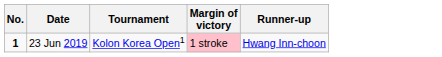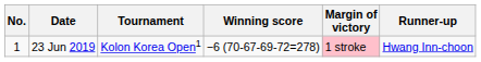+ column: Winning score | −6 (70-67-69-72=278)
23 Jun 2019 | No.: bold -> normal
